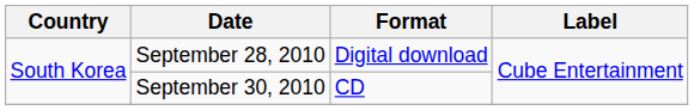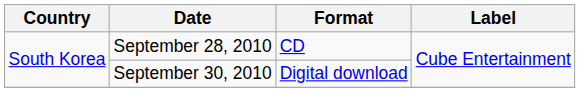September 28, 2010 | Format: Digital download -> CD
September 30, 2010 | Format: CD -> Digital download
